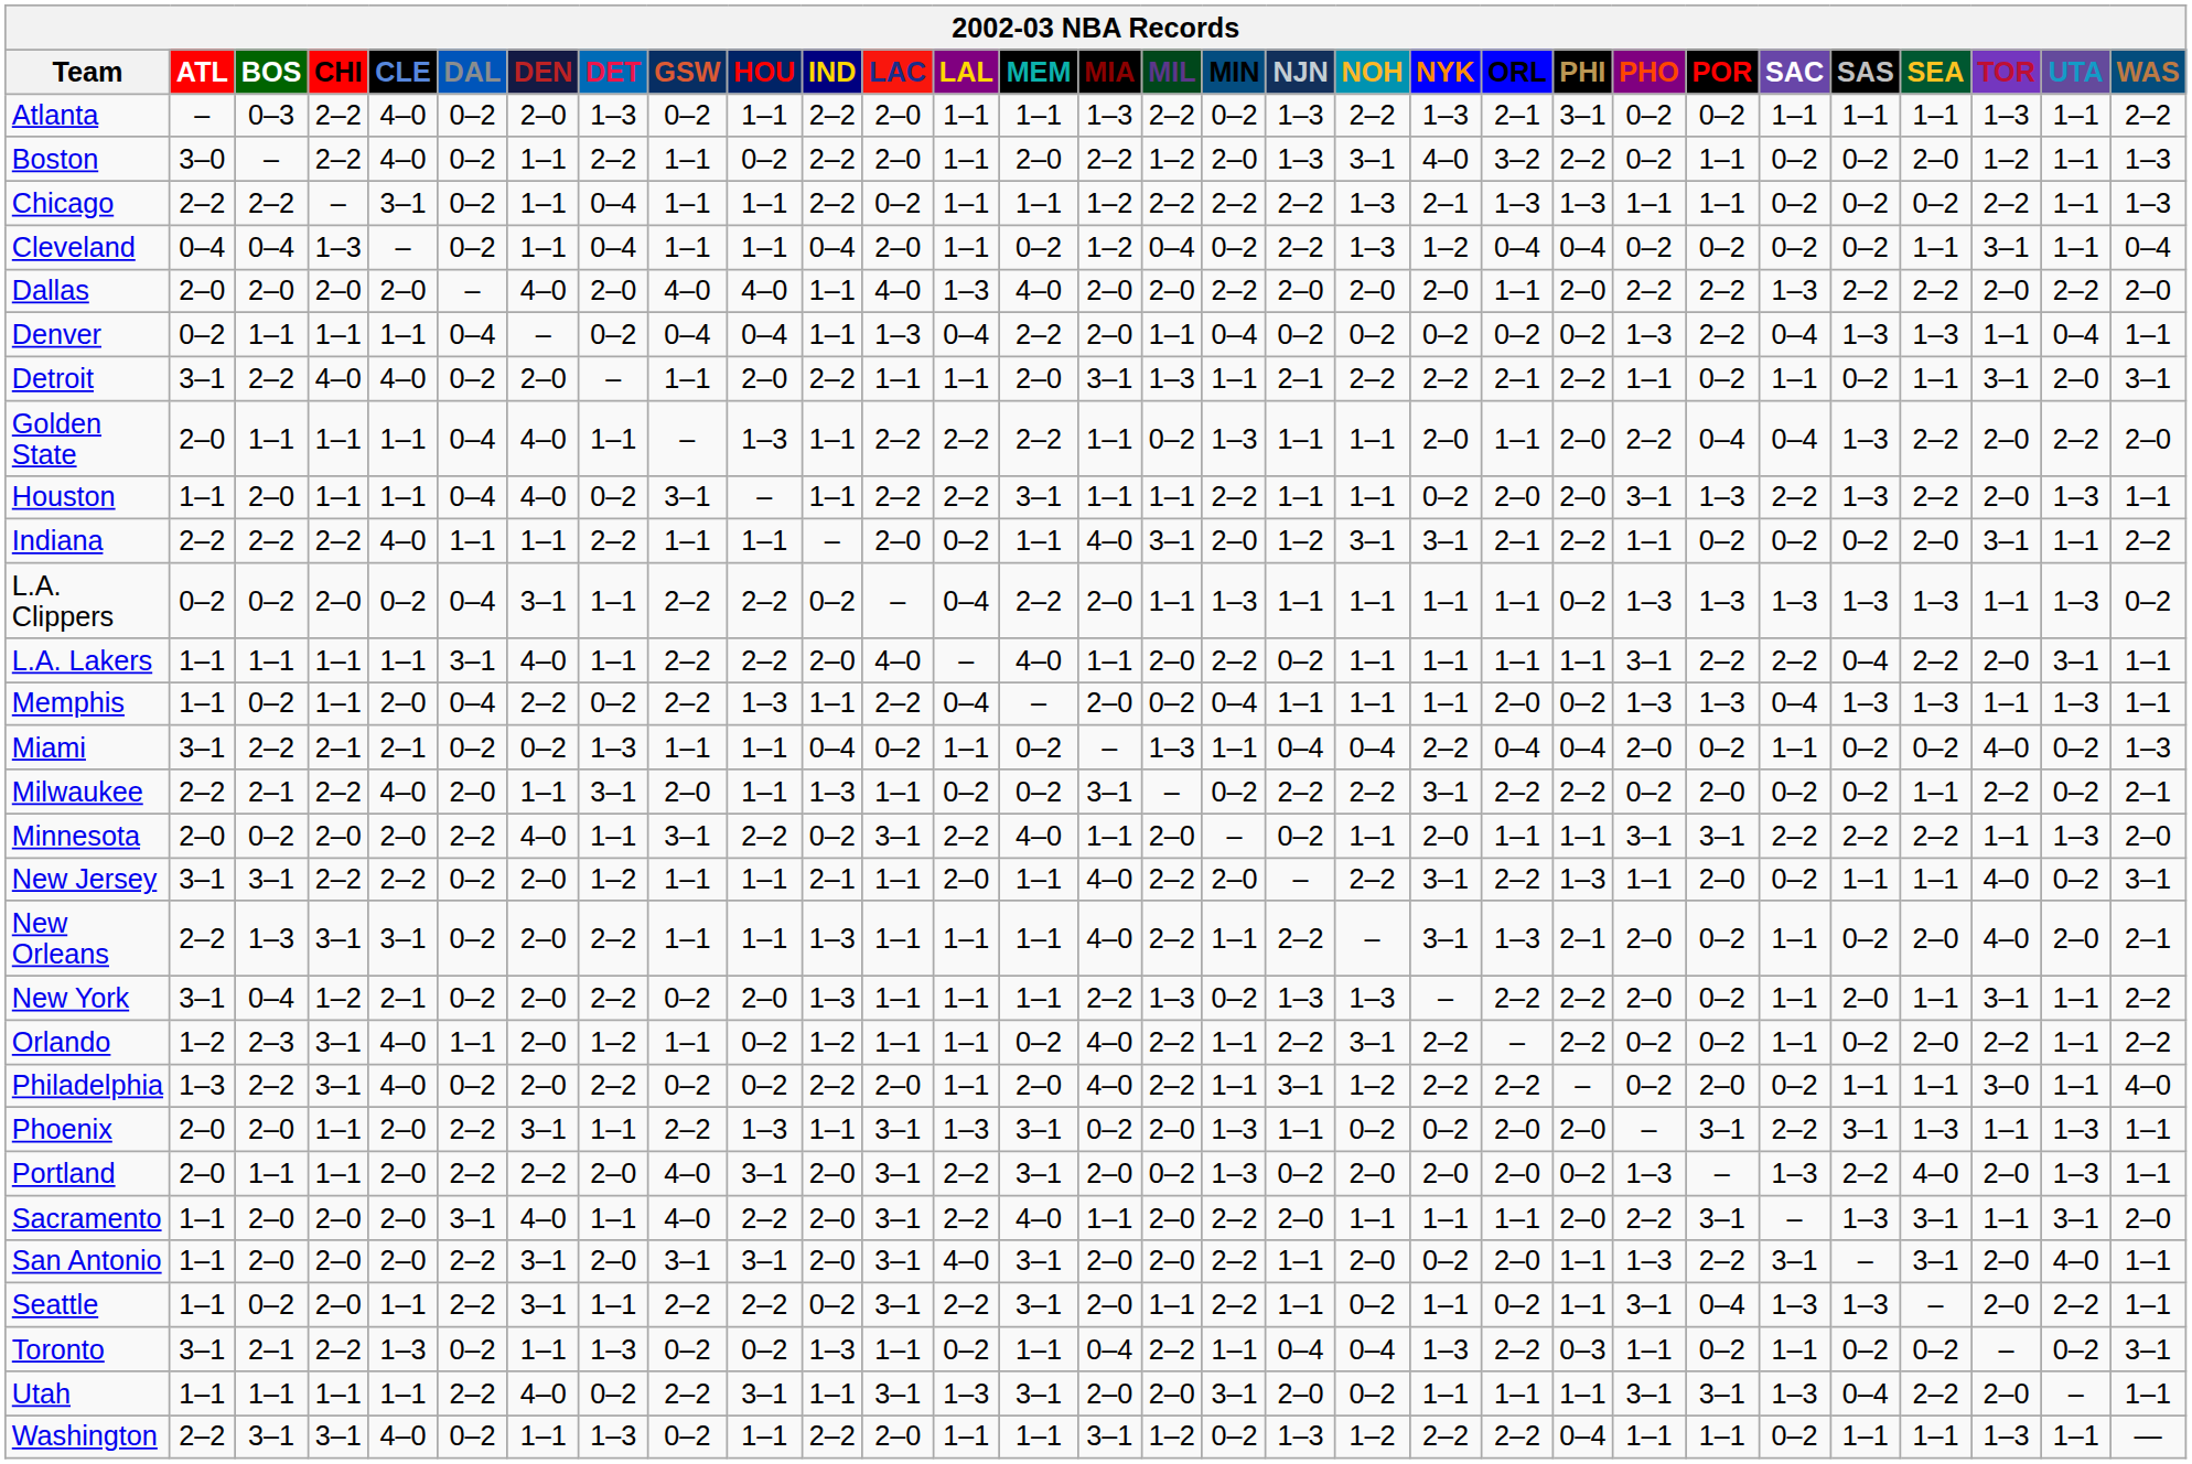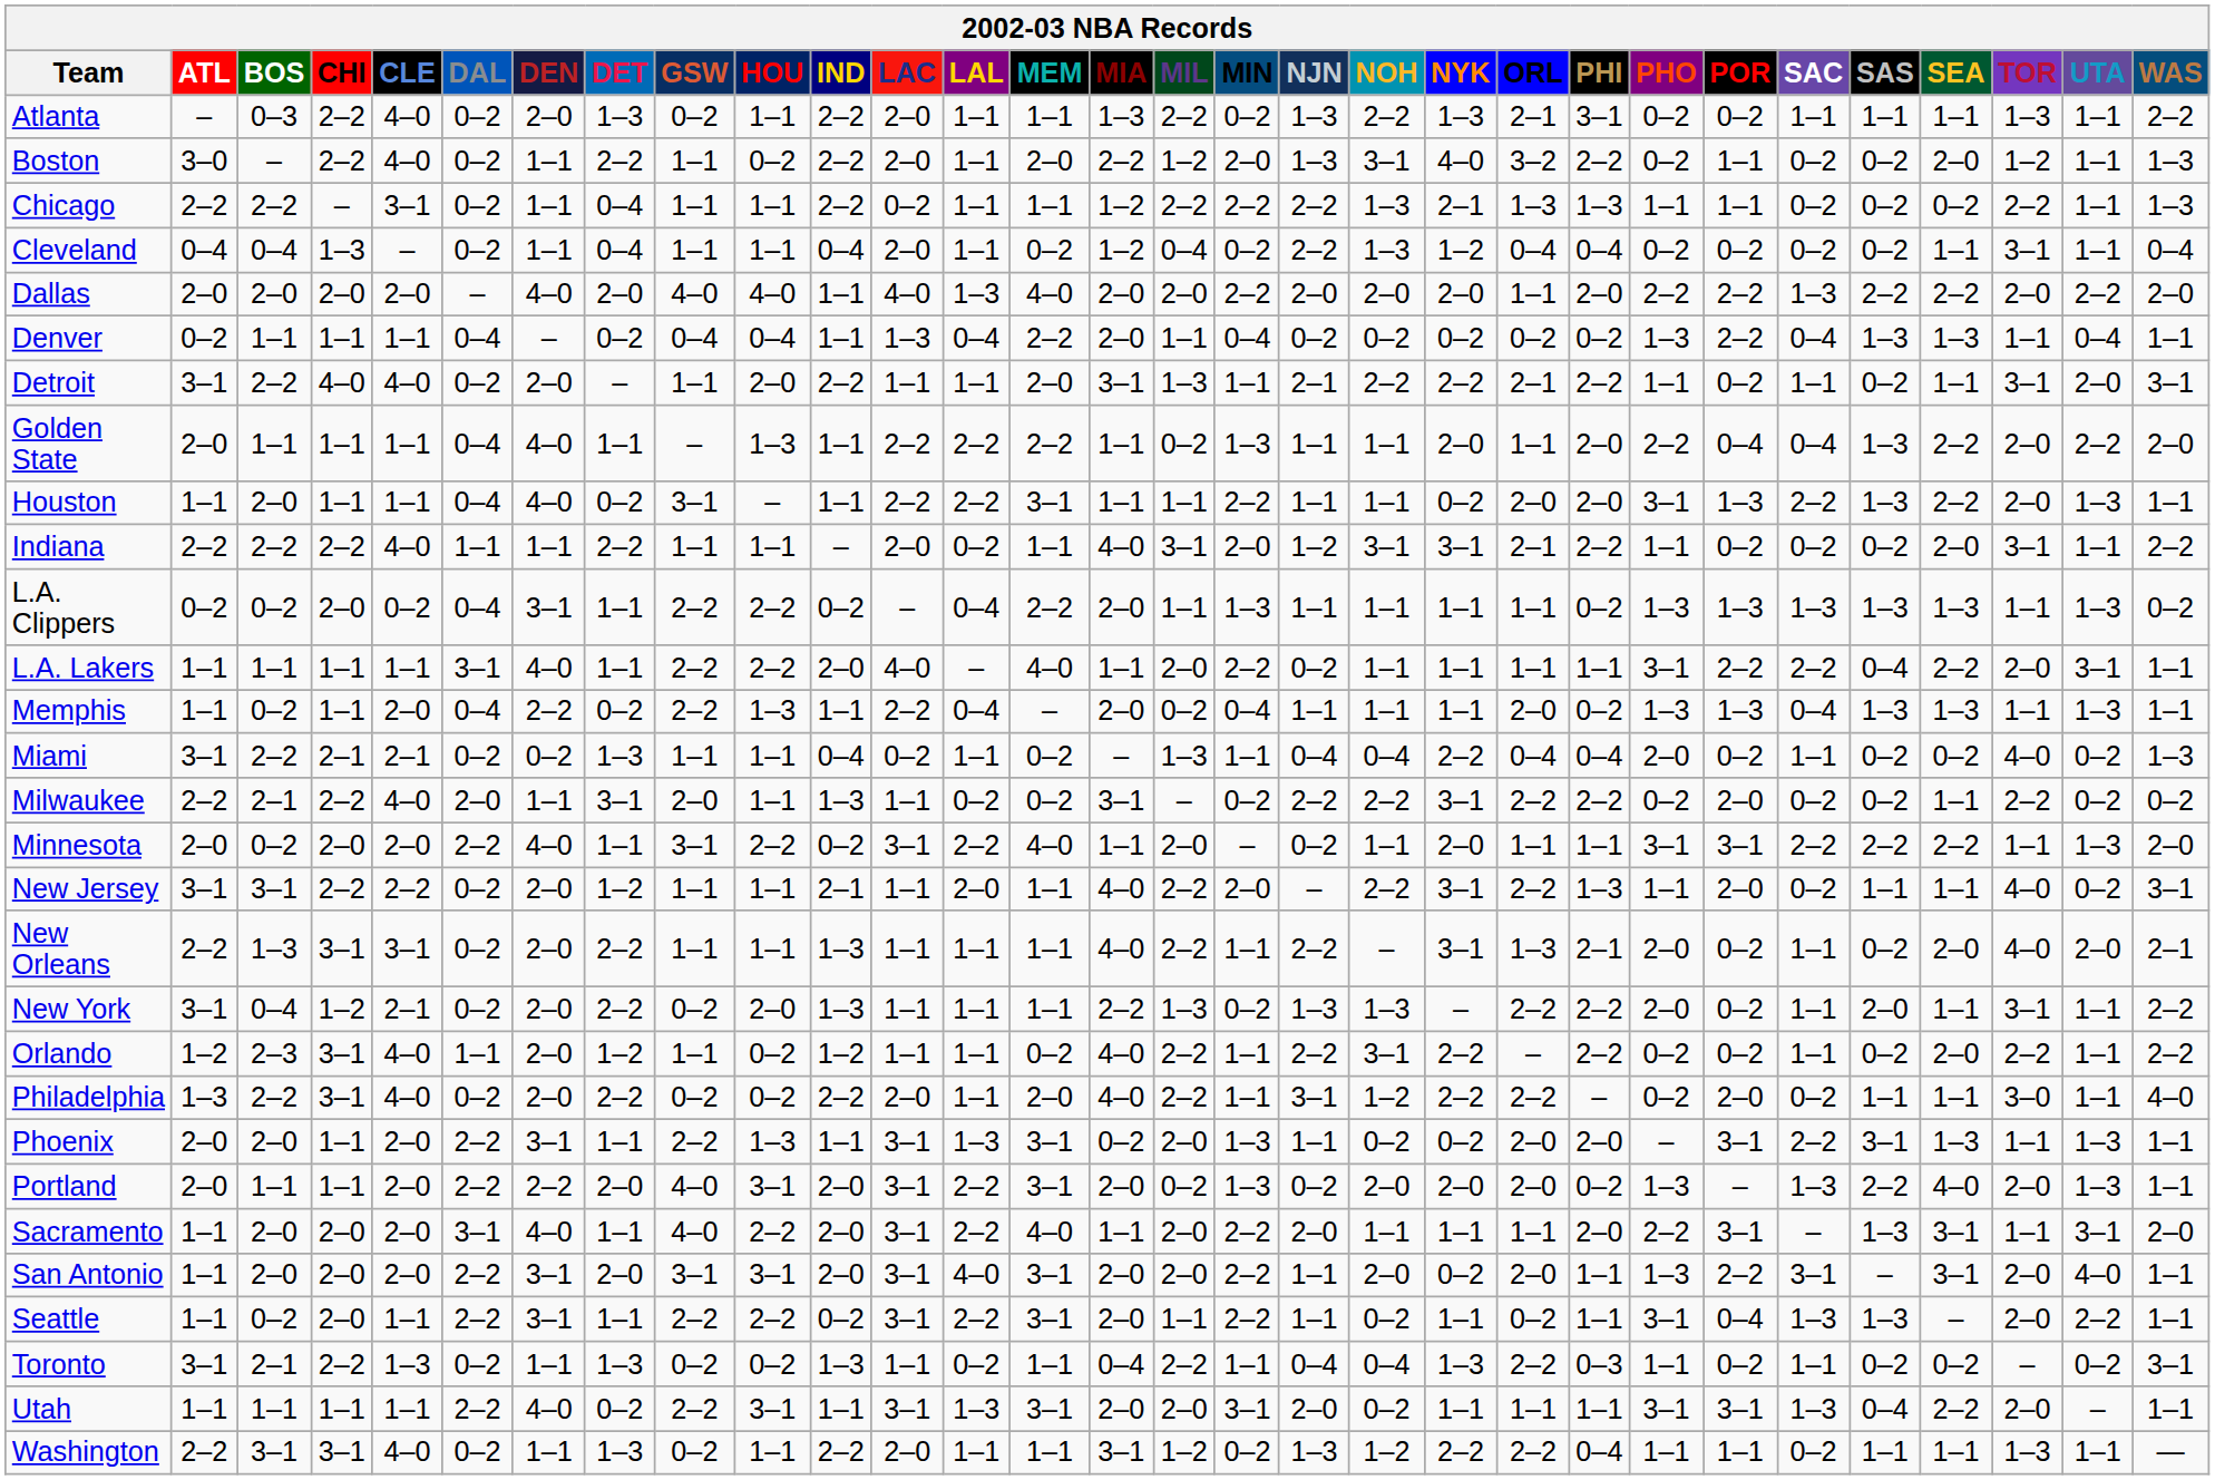Milwaukee | WAS: 2–1 -> 0–2
